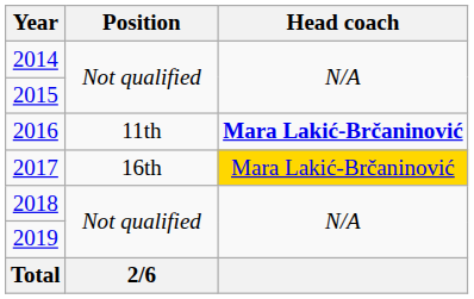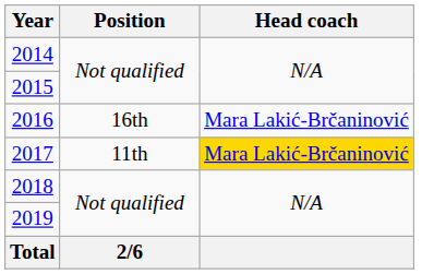2016 | Position: 11th -> 16th
2016 | Head coach: bold -> normal
2017 | Position: 16th -> 11th
